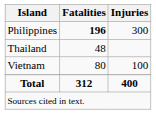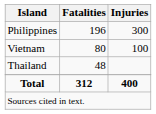Philippines | Fatalities: bold -> normal
rows swapped: Vietnam <-> Thailand
